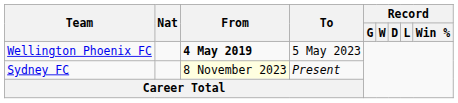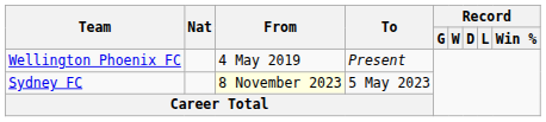Wellington Phoenix FC | From: bold -> normal
Wellington Phoenix FC | To: 5 May 2023 -> Present
Sydney FC | To: Present -> 5 May 2023
